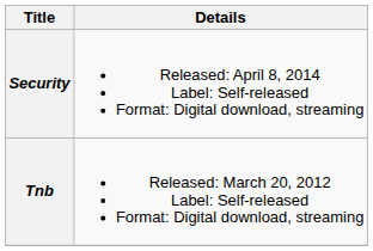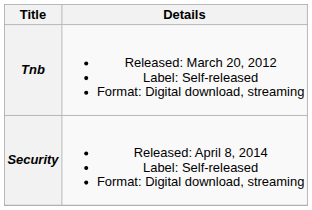rows swapped: Tnb <-> Security
